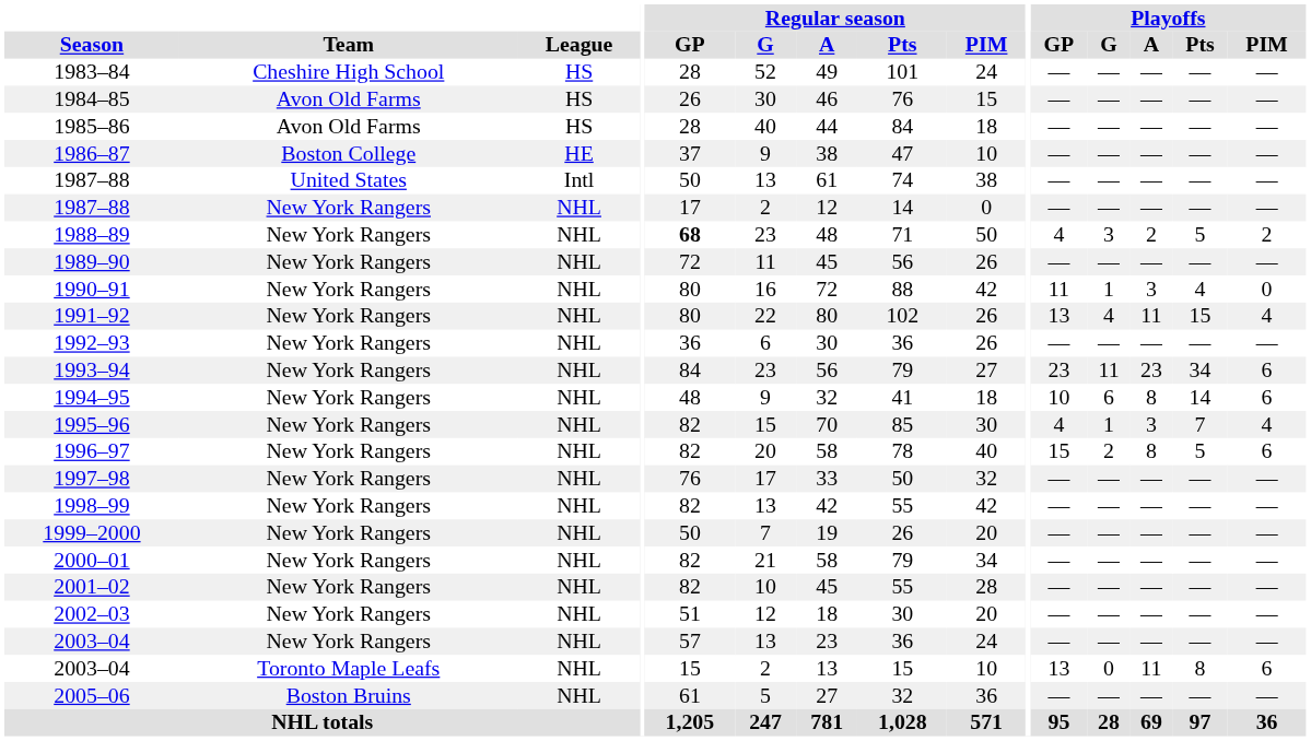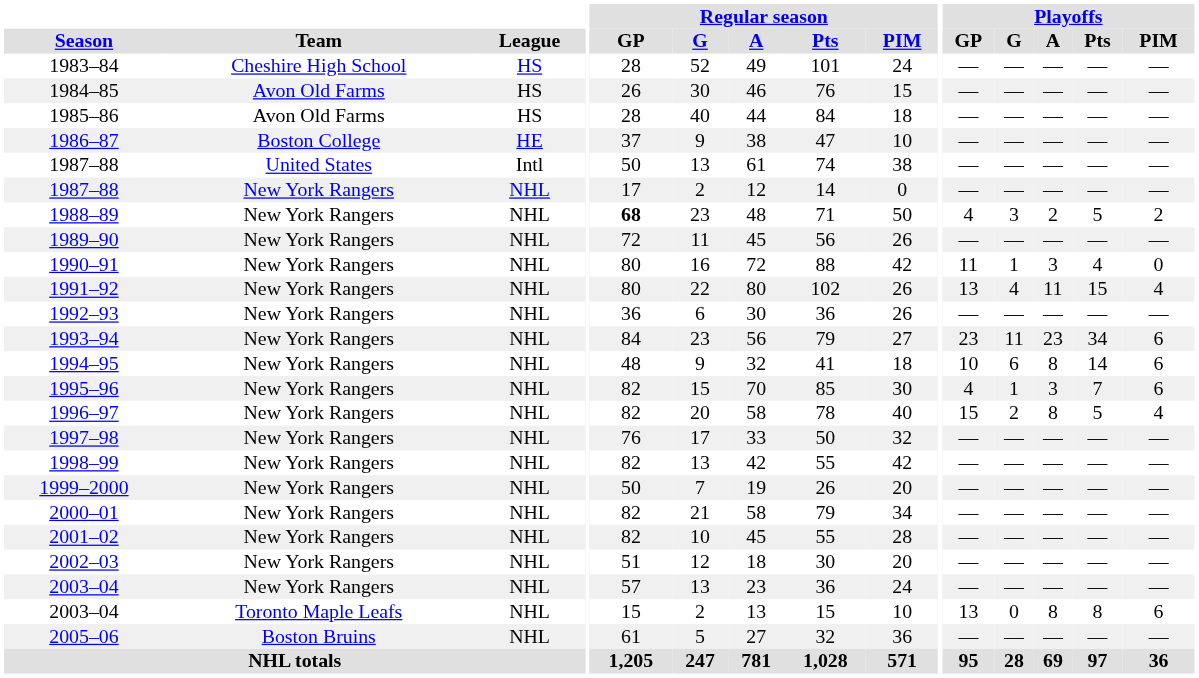1995–96 | Playoffs / PIM: 4 -> 6
1996–97 | Playoffs / PIM: 6 -> 4
2003–04 / Toronto Maple Leafs | Playoffs / A: 11 -> 8
